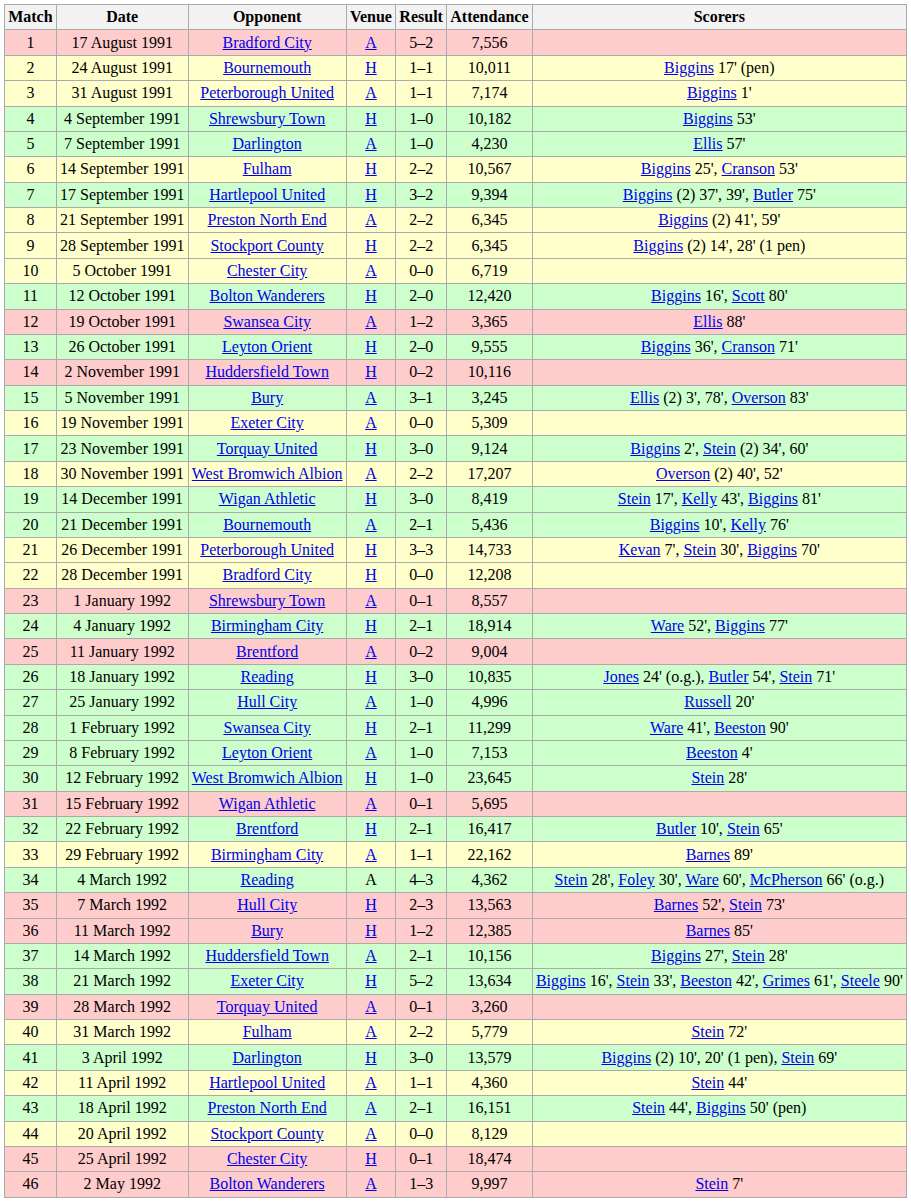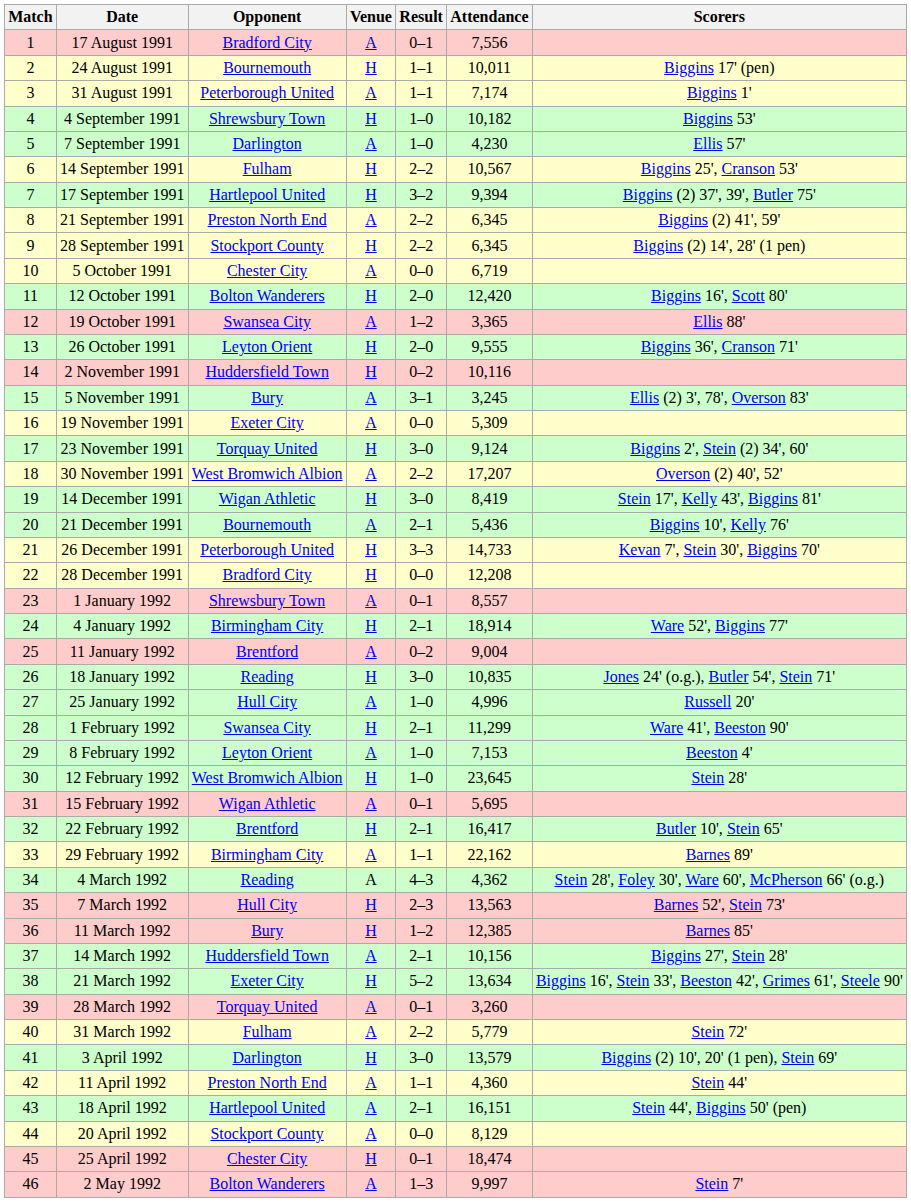17 August 1991 | Result: 5–2 -> 0–1
11 April 1992 | Opponent: Hartlepool United -> Preston North End
18 April 1992 | Opponent: Preston North End -> Hartlepool United
